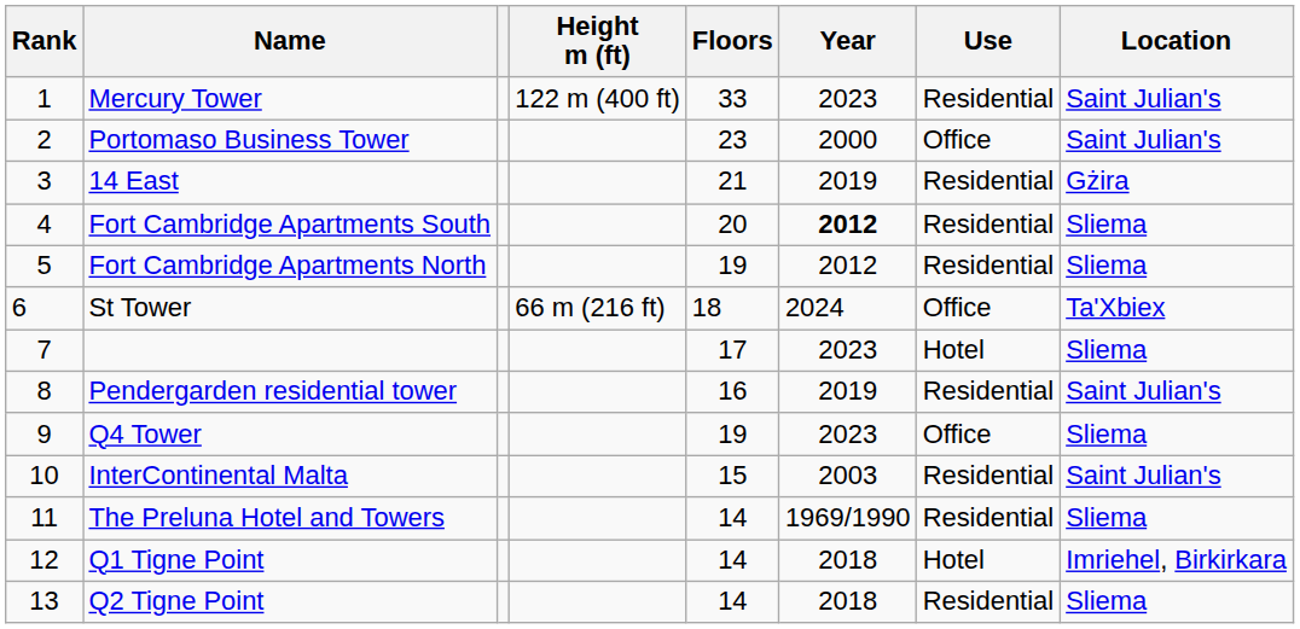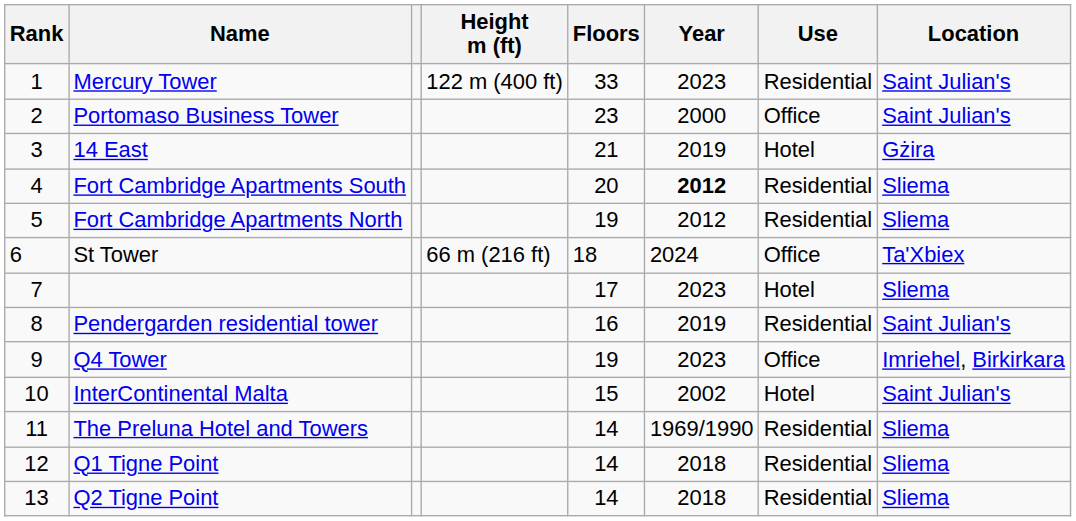14 East | Use: Residential -> Hotel
Q4 Tower | Location: Sliema -> Imriehel, Birkirkara
InterContinental Malta | Year: 2003 -> 2002
InterContinental Malta | Use: Residential -> Hotel
Q1 Tigne Point | Use: Hotel -> Residential
Q1 Tigne Point | Location: Imriehel, Birkirkara -> Sliema
